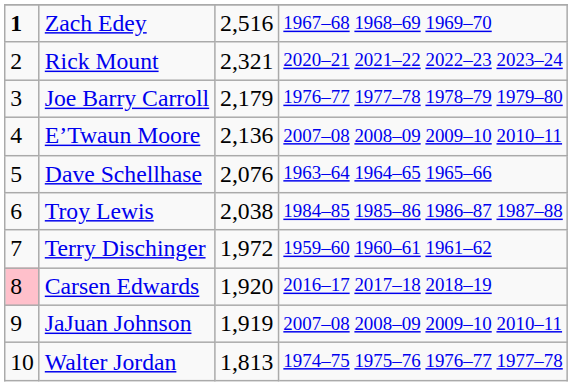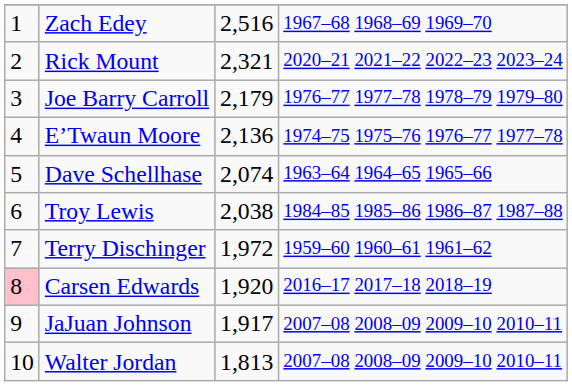Zach Edey | column 1: bold -> normal
E’Twaun Moore | column 4: 2007–08 2008–09 2009–10 2010–11 -> 1974–75 1975–76 1976–77 1977–78
Dave Schellhase | column 3: 2,076 -> 2,074
JaJuan Johnson | column 3: 1,919 -> 1,917
Walter Jordan | column 4: 1974–75 1975–76 1976–77 1977–78 -> 2007–08 2008–09 2009–10 2010–11
